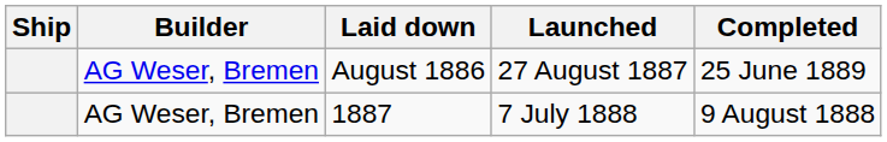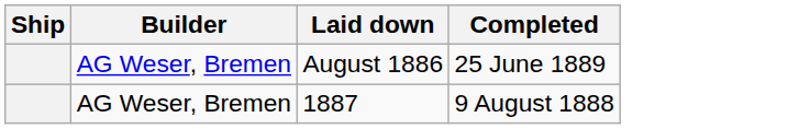- column: Launched | 27 August 1887 | 7 July 1888
